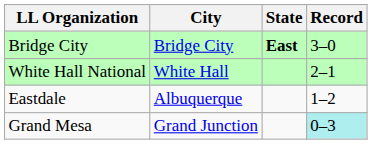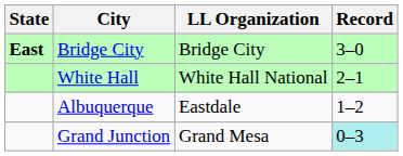columns swapped: State <-> LL Organization
